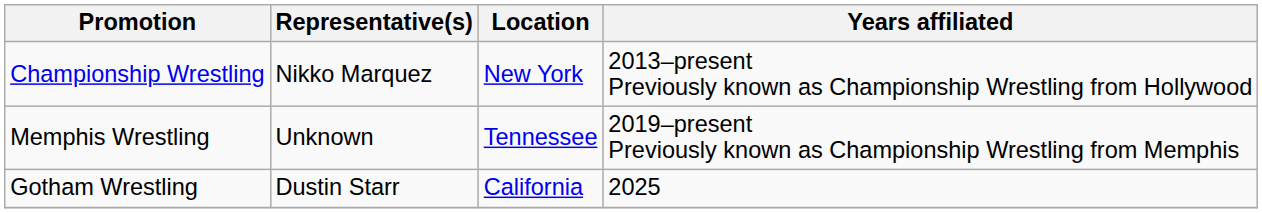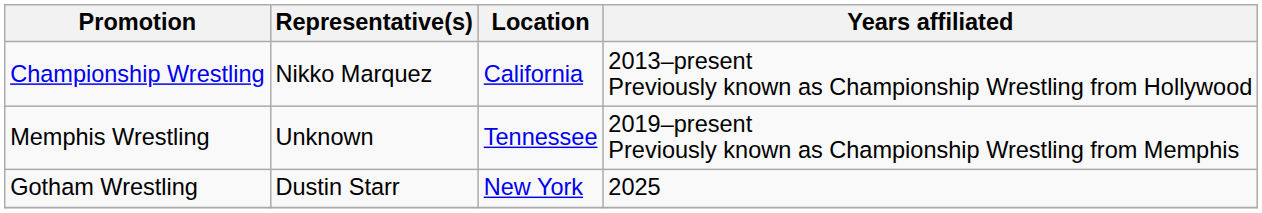Championship Wrestling | Location: New York -> California
Gotham Wrestling | Location: California -> New York
